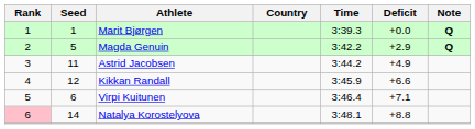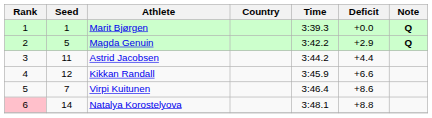Astrid Jacobsen | Deficit: +4.9 -> +4.4
Virpi Kuitunen | Seed: 6 -> 7
Virpi Kuitunen | Deficit: +7.1 -> +8.6
